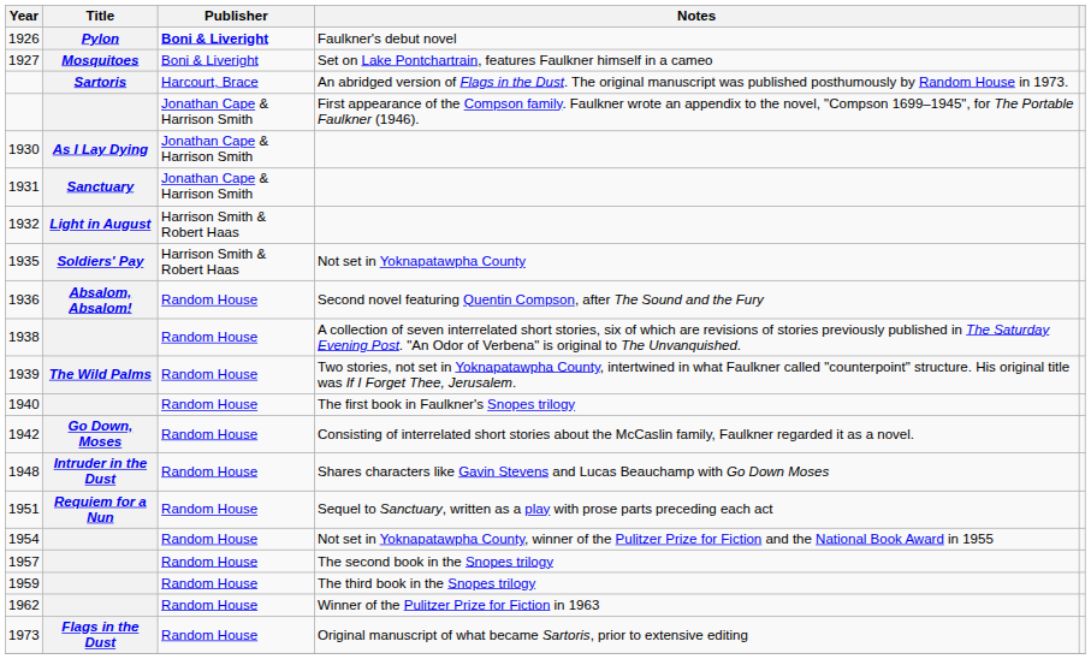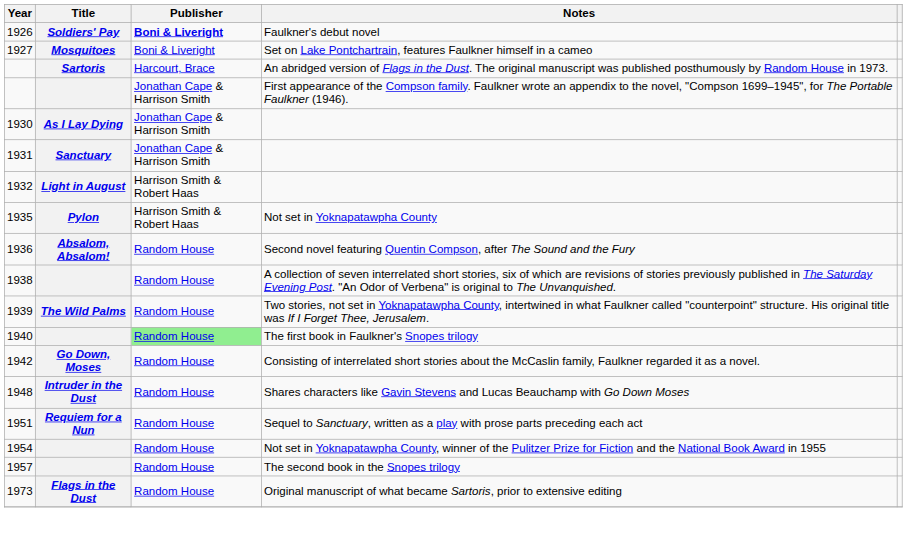Faulkner's debut novel | Title: Pylon -> Soldiers' Pay
Not set in Yoknapatawpha County | Title: Soldiers' Pay -> Pylon
The first book in Faulkner's Snopes trilogy | Publisher: no background -> lightgreen background
- row: 1959 | Random House | The third book in the Snopes trilogy
- row: 1962 | Random House | Winner of the Pulitzer Prize for Fiction in 1963
